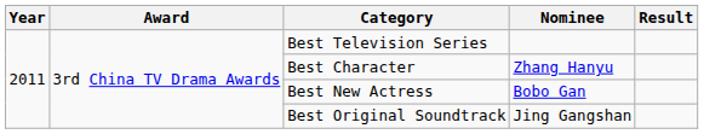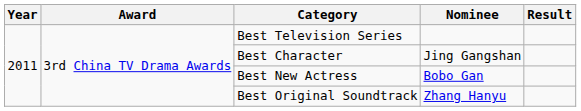Best Character | Nominee: Zhang Hanyu -> Jing Gangshan
Best Original Soundtrack | Nominee: Jing Gangshan -> Zhang Hanyu
